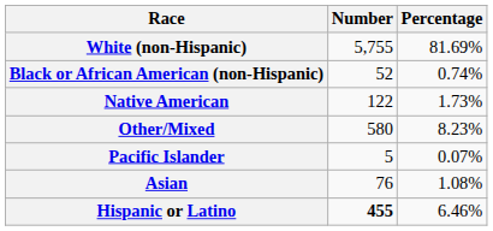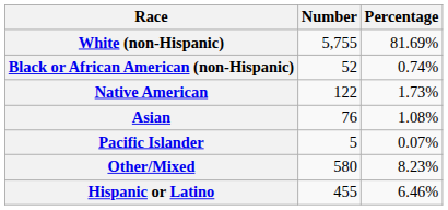rows swapped: Asian <-> Other/Mixed
Hispanic or Latino | Number: bold -> normal
